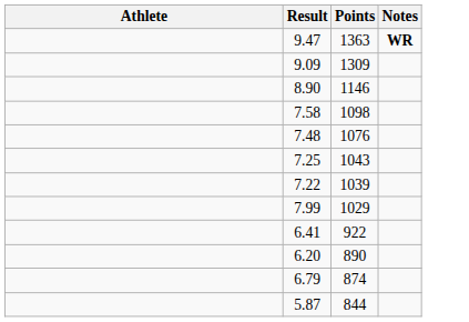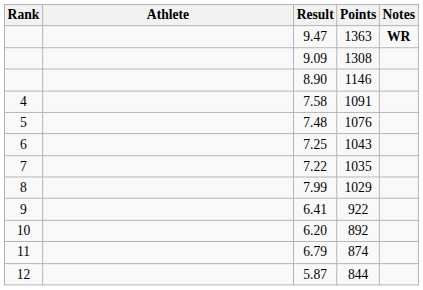+ column: Rank | 4 | 5 | 6 | 7 | 8 | 9 | 10 | 11 | 12
9.09 | Points: 1309 -> 1308
7.58 | Points: 1098 -> 1091
7.22 | Points: 1039 -> 1035
6.20 | Points: 890 -> 892
